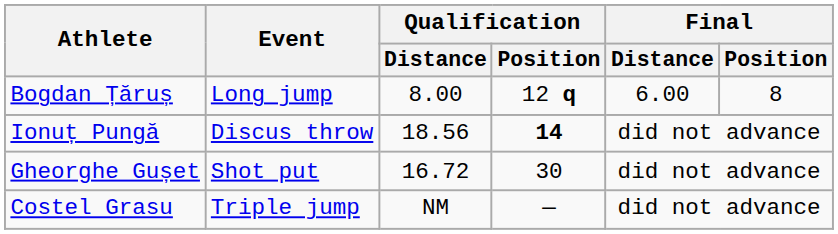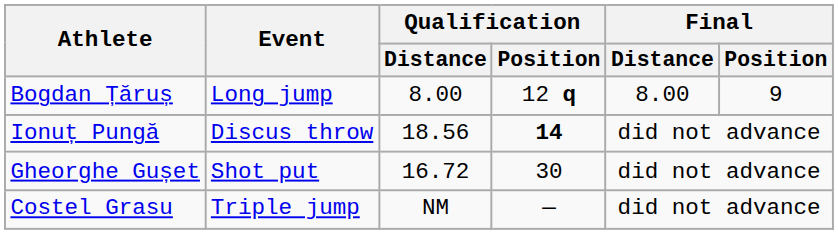Bogdan Țăruș | Final / Distance: 6.00 -> 8.00
Bogdan Țăruș | Final / Position: 8 -> 9
